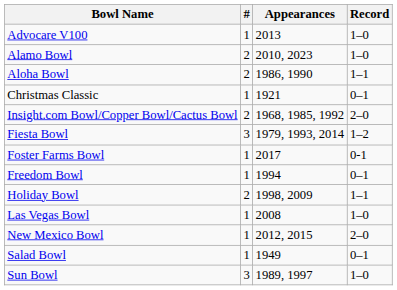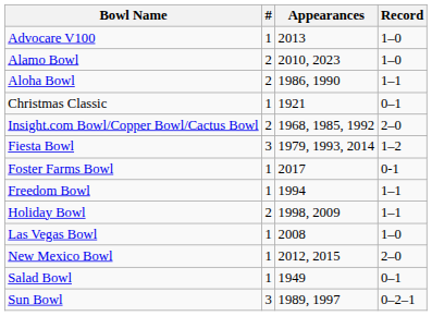Freedom Bowl | Record: 0–1 -> 1–1
Sun Bowl | Record: 1–0 -> 0–2–1
